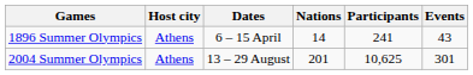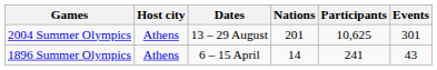rows swapped: 1896 Summer Olympics <-> 2004 Summer Olympics
